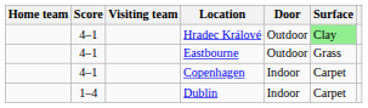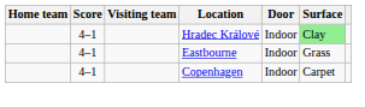Hradec Králové | Door: Outdoor -> Indoor
Eastbourne | Door: Outdoor -> Indoor
- row: 1–4 | Dublin | Indoor | Carpet
